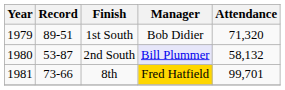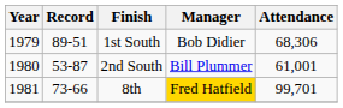1st South | Attendance: 71,320 -> 68,306
2nd South | Manager: lavender background -> no background
2nd South | Attendance: 58,132 -> 61,001
